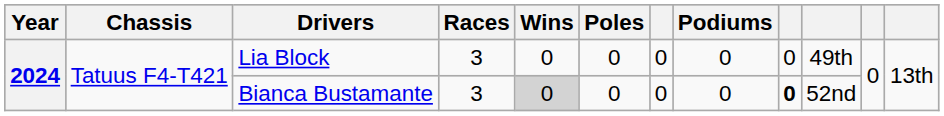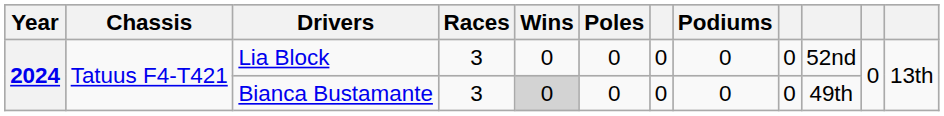Lia Block | column 10: 49th -> 52nd
Bianca Bustamante | column 9: bold -> normal
Bianca Bustamante | column 10: 52nd -> 49th
